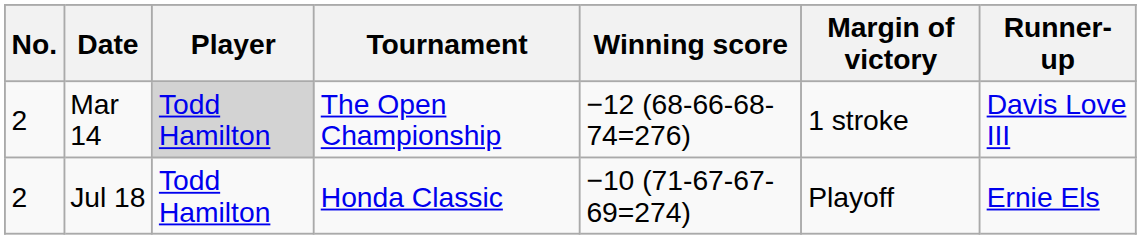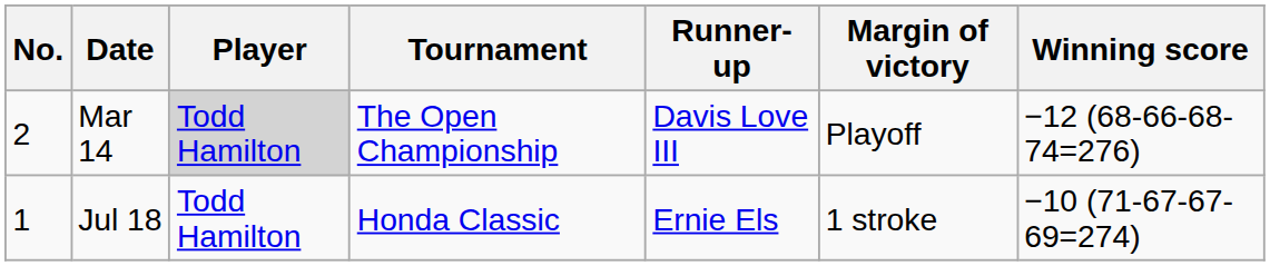columns swapped: Winning score <-> Runner-up
Mar 14 | Margin of victory: 1 stroke -> Playoff
Jul 18 | No.: 2 -> 1
Jul 18 | Margin of victory: Playoff -> 1 stroke
